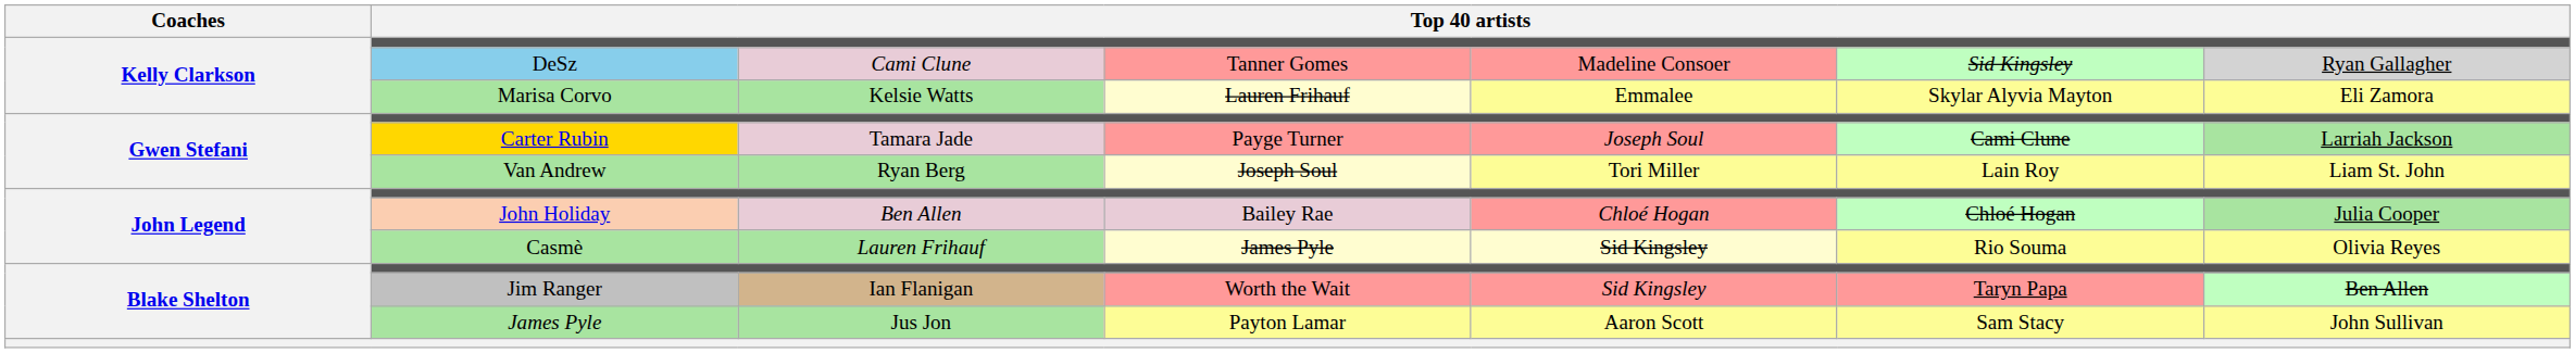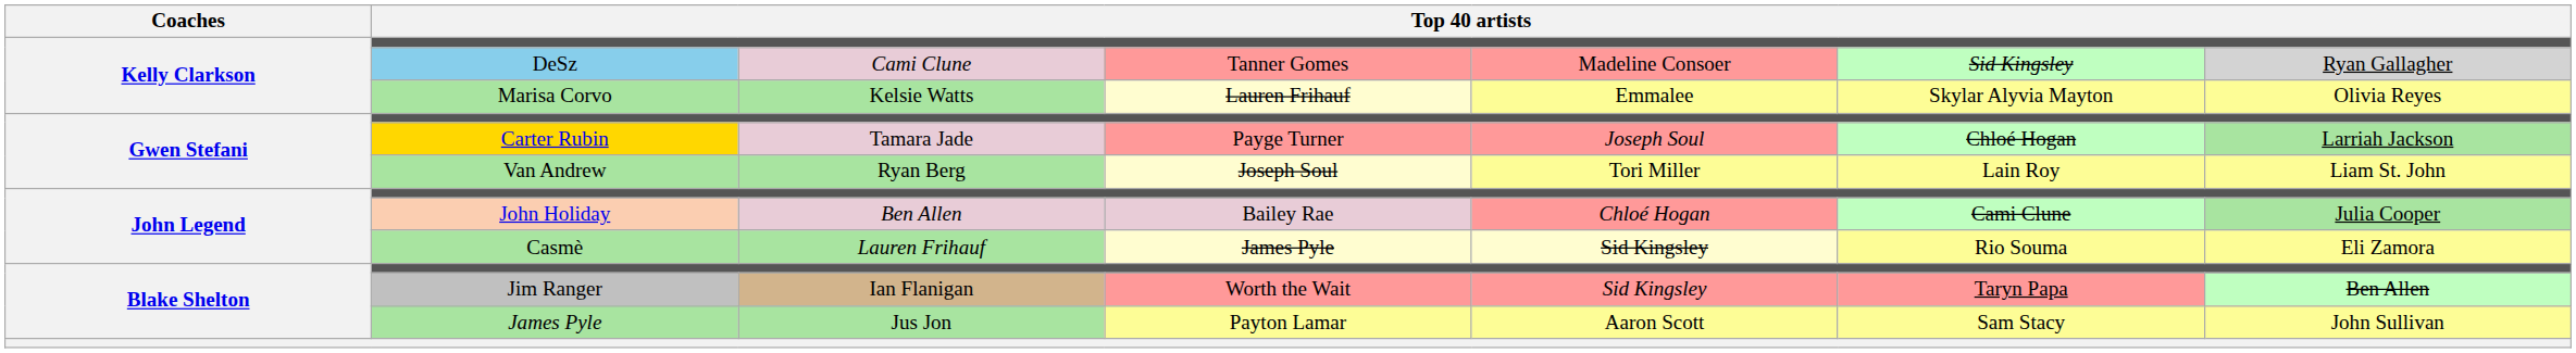Marisa Corvo | column 7: Eli Zamora -> Olivia Reyes
Carter Rubin | column 6: Cami Clune -> Chloé Hogan
John Holiday | column 6: Chloé Hogan -> Cami Clune
Casmè | column 7: Olivia Reyes -> Eli Zamora
